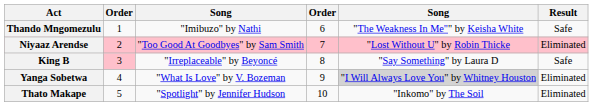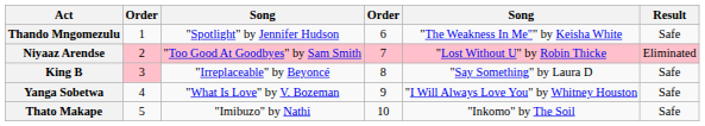Thando Mngomezulu | column 3: "Imibuzo" by Nathi -> "Spotlight" by Jennifer Hudson
Yanga Sobetwa | column 5: lightgrey background -> no background
Yanga Sobetwa | Result: Eliminated -> Safe
Thato Makape | column 3: "Spotlight" by Jennifer Hudson -> "Imibuzo" by Nathi
Thato Makape | Result: Eliminated -> Safe
